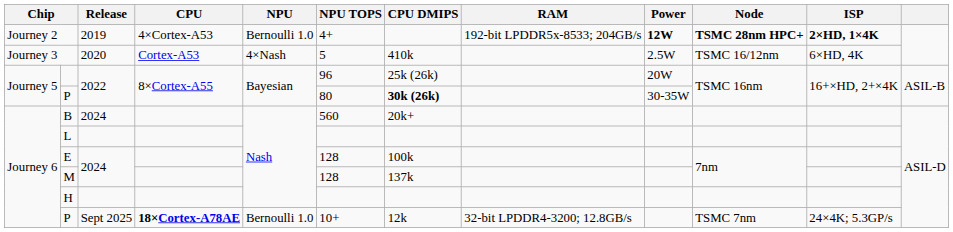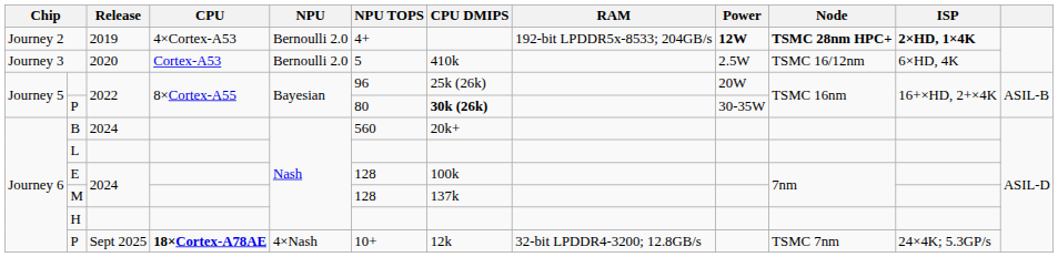Journey 2 | NPU: Bernoulli 1.0 -> Bernoulli 2.0
Journey 3 | NPU: 4×Nash -> Bernoulli 2.0
P / Sept 2025 | NPU: Bernoulli 1.0 -> 4×Nash
